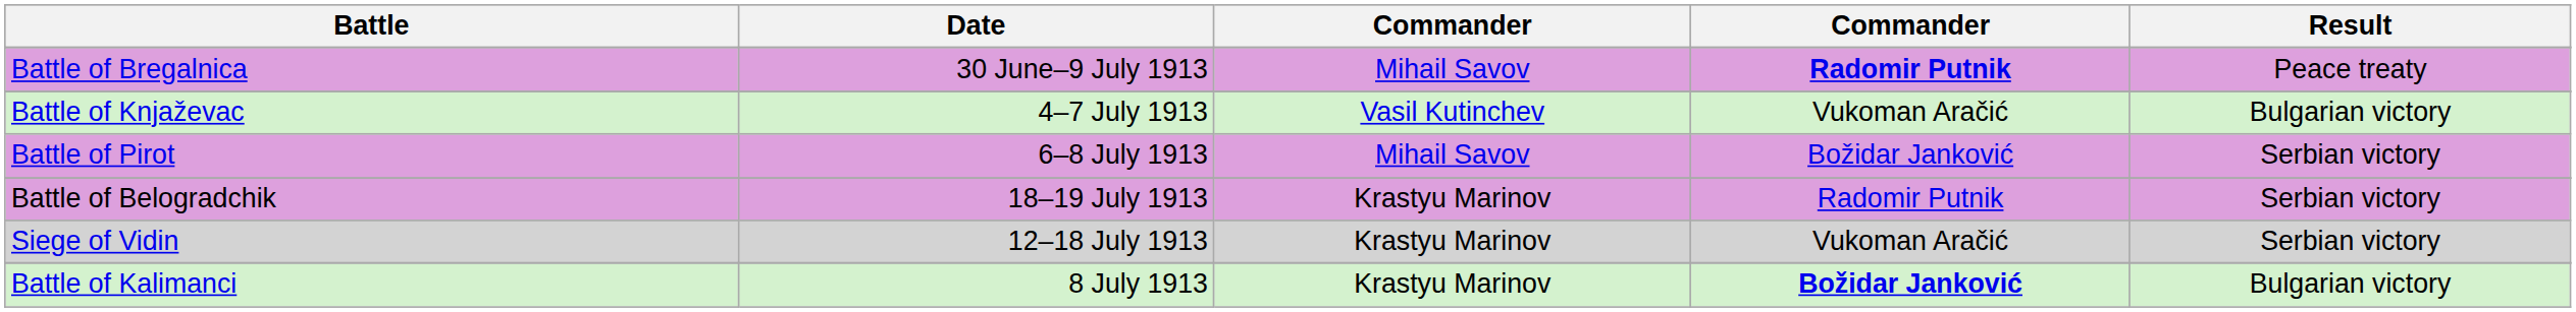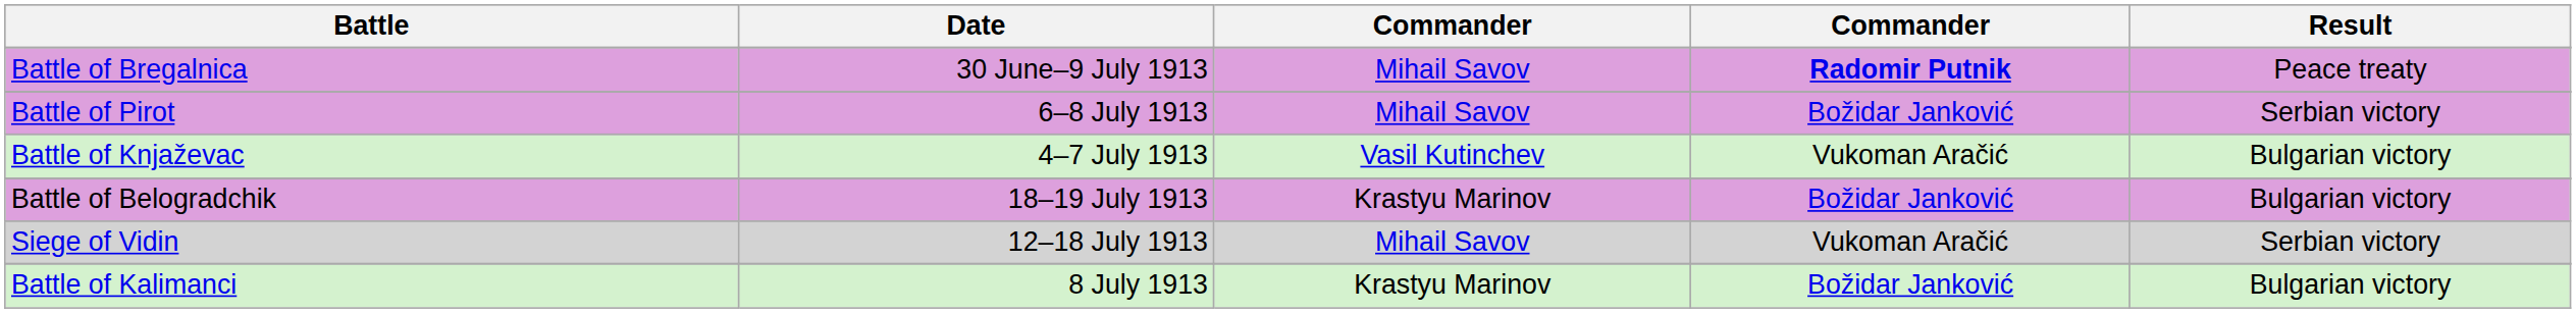rows swapped: Battle of Knjaževac <-> Battle of Pirot
Battle of Belogradchik | column 4: Radomir Putnik -> Božidar Janković
Battle of Belogradchik | Result: Serbian victory -> Bulgarian victory
Siege of Vidin | column 3: Krastyu Marinov -> Mihail Savov
Battle of Kalimanci | column 4: bold -> normal
